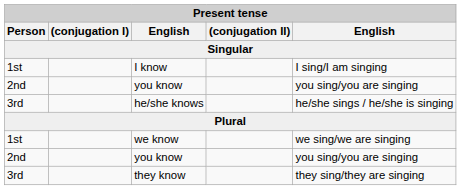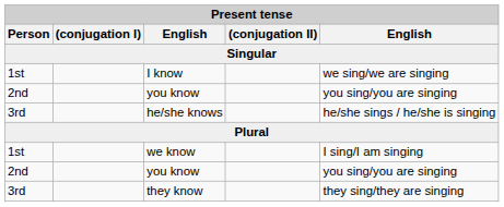I know | column 5: I sing/I am singing -> we sing/we are singing
we know | column 5: we sing/we are singing -> I sing/I am singing
